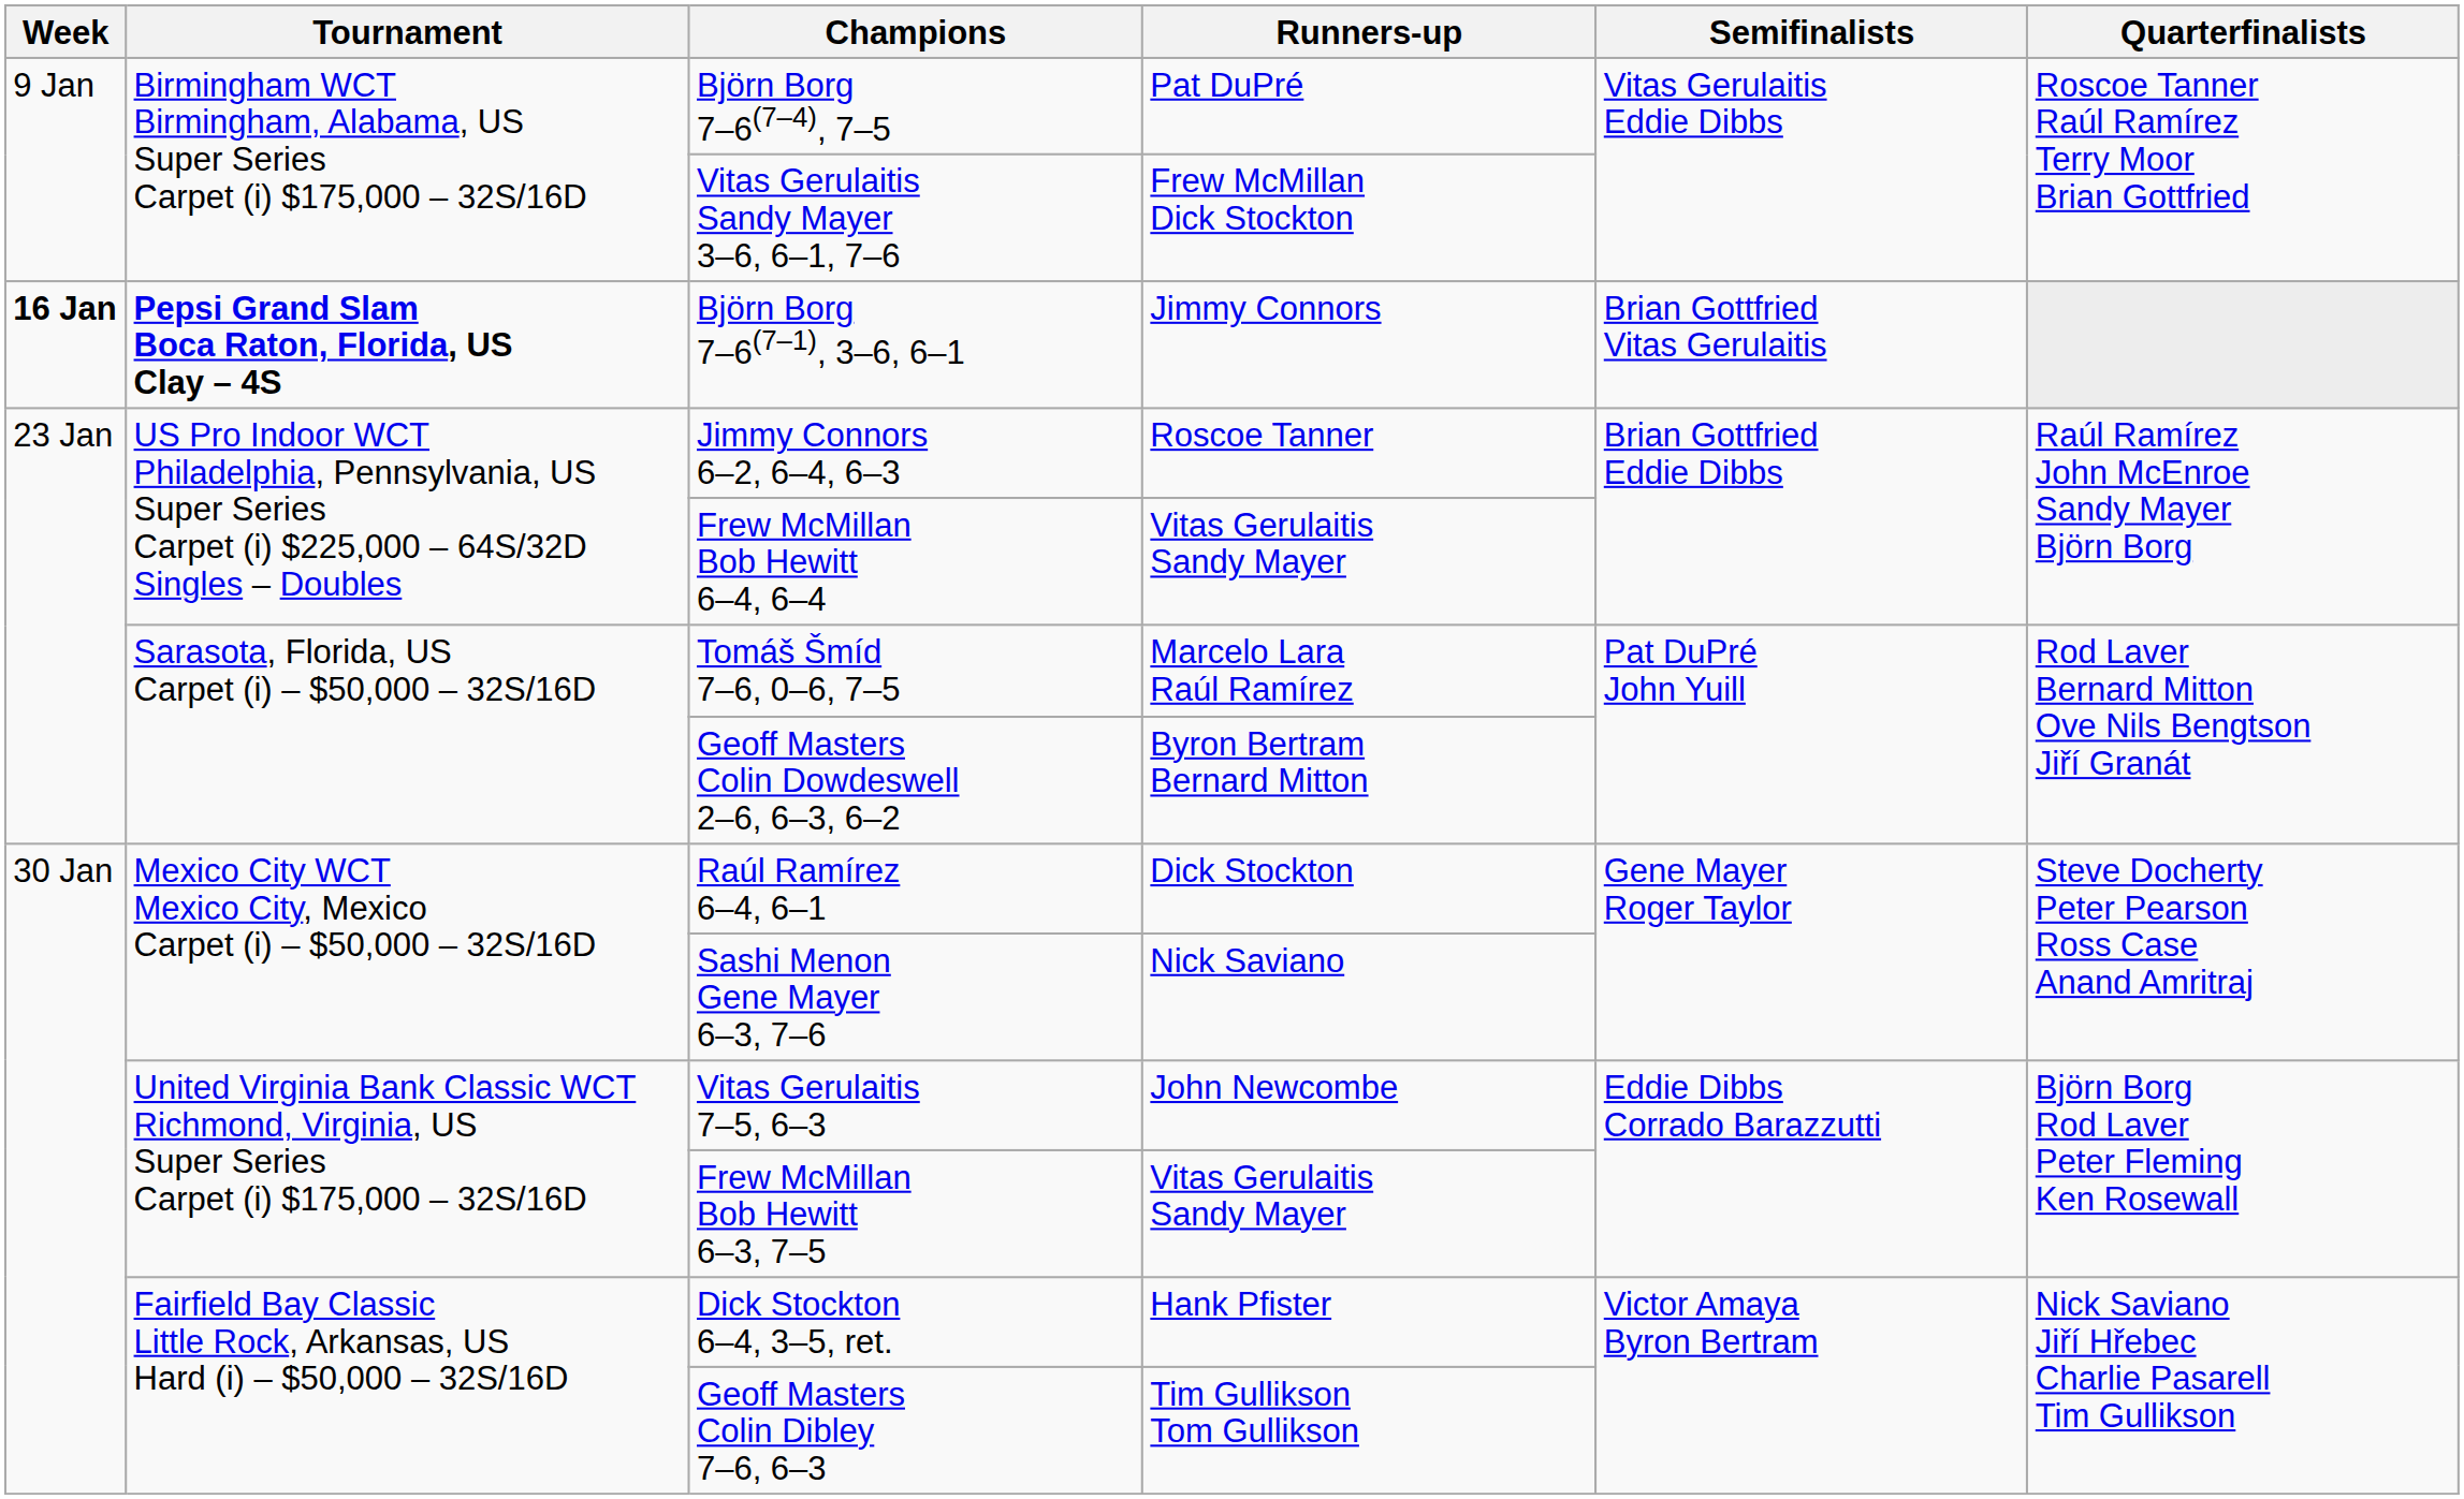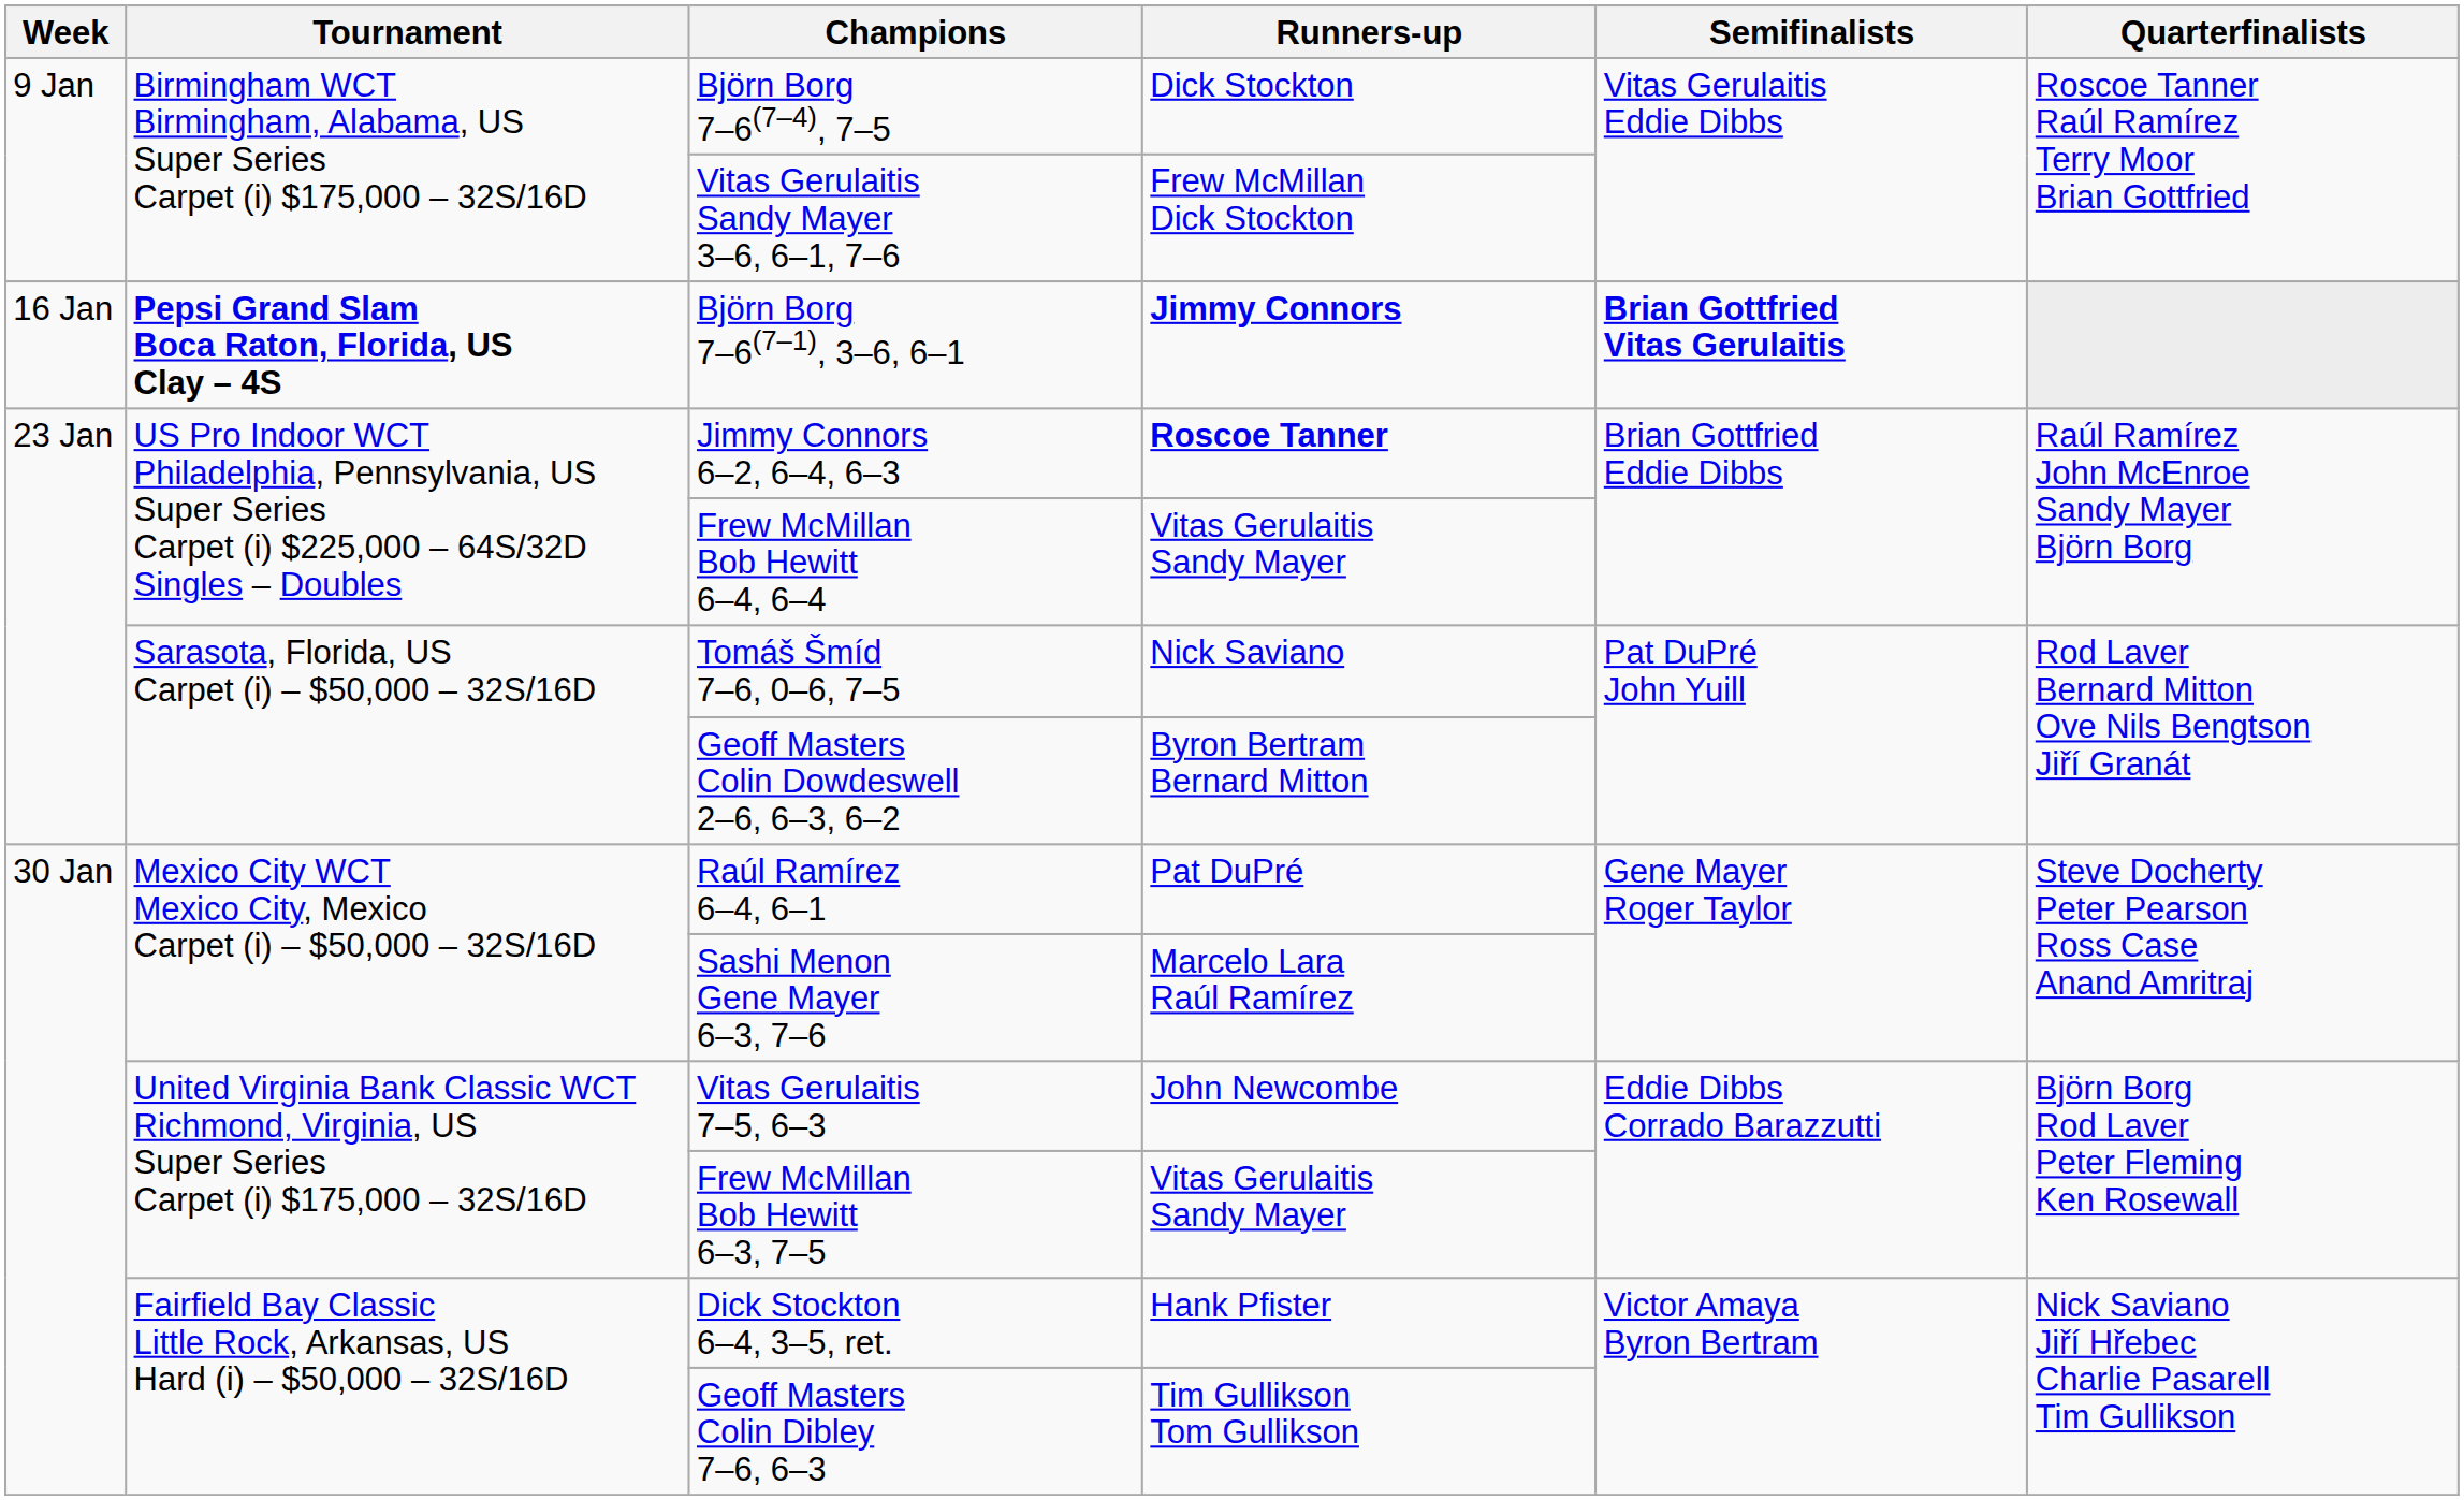Björn Borg 7–6(7–4), 7–5 | Runners-up: Pat DuPré -> Dick Stockton
Björn Borg 7–6(7–1), 3–6, 6–1 | Week: bold -> normal
Björn Borg 7–6(7–1), 3–6, 6–1 | Runners-up: normal -> bold
Björn Borg 7–6(7–1), 3–6, 6–1 | Semifinalists: normal -> bold
Jimmy Connors 6–2, 6–4, 6–3 | Runners-up: normal -> bold
Tomáš Šmíd 7–6, 0–6, 7–5 | Runners-up: Marcelo Lara Raúl Ramírez -> Nick Saviano
Raúl Ramírez 6–4, 6–1 | Runners-up: Dick Stockton -> Pat DuPré
Sashi Menon Gene Mayer 6–3, 7–6 | Runners-up: Nick Saviano -> Marcelo Lara Raúl Ramírez
